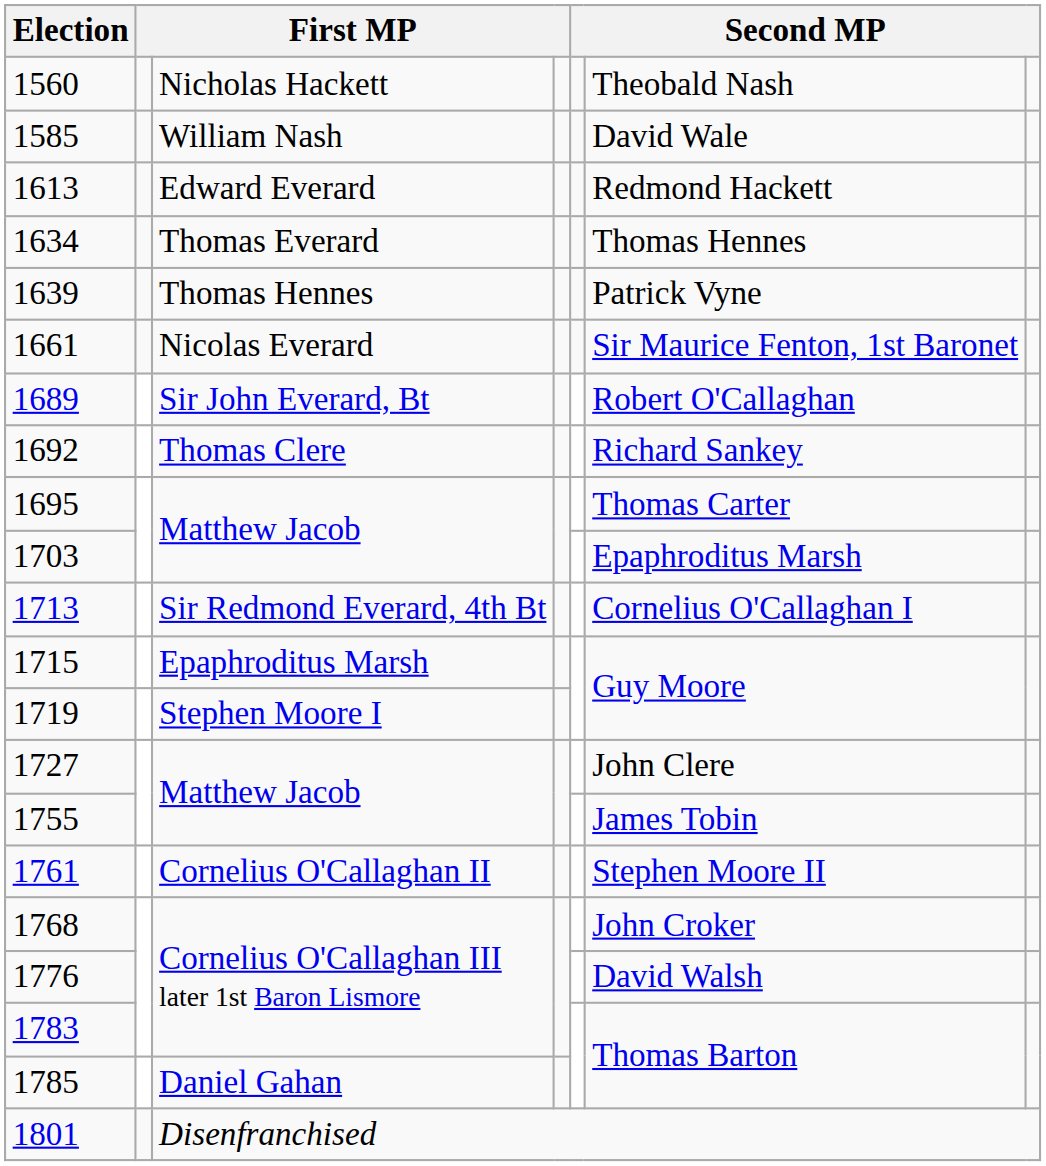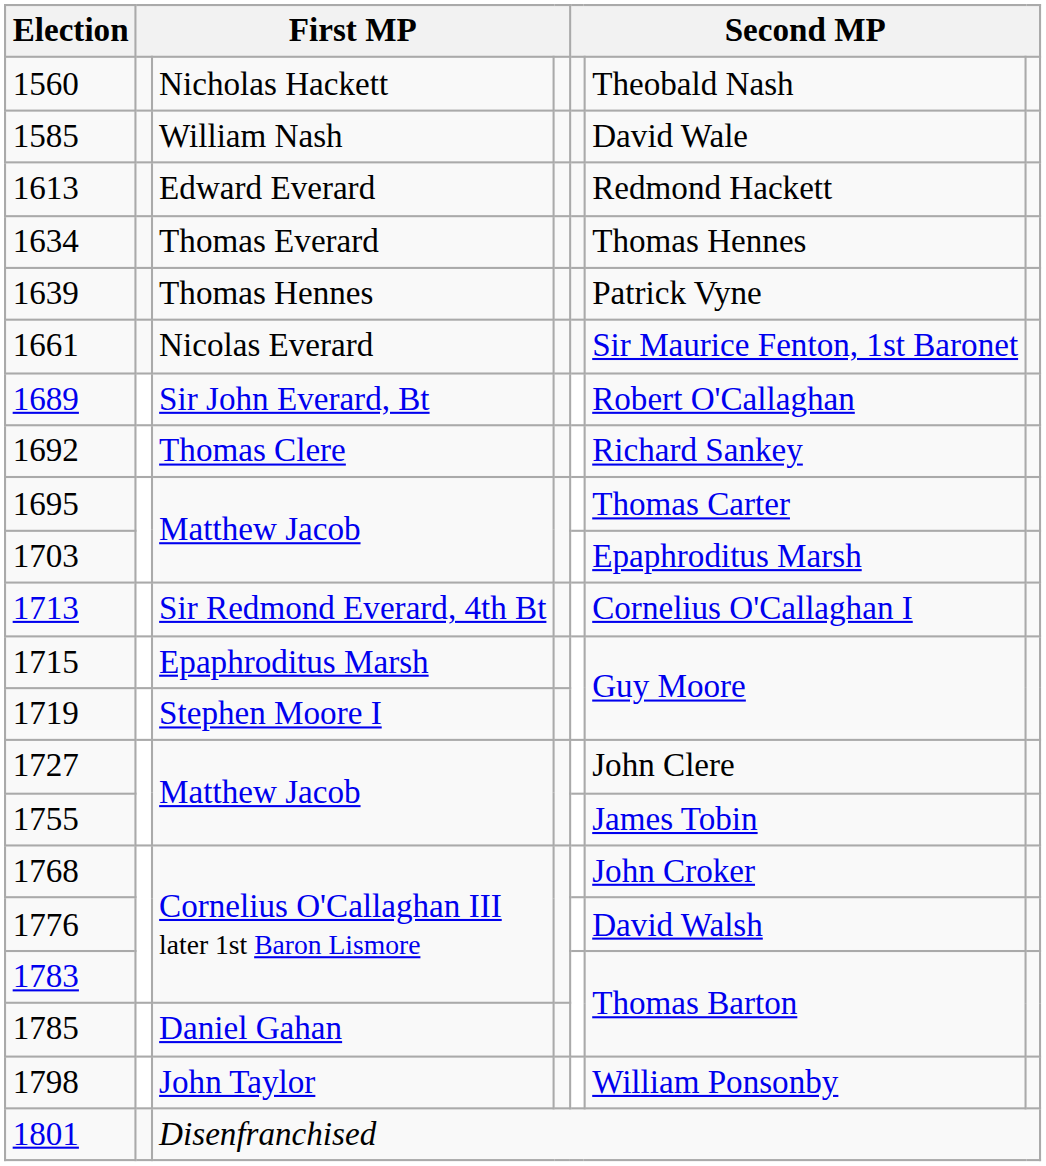- row: 1761 | Cornelius O'Callaghan II | Stephen Moore II
+ row: 1798 | John Taylor | William Ponsonby
